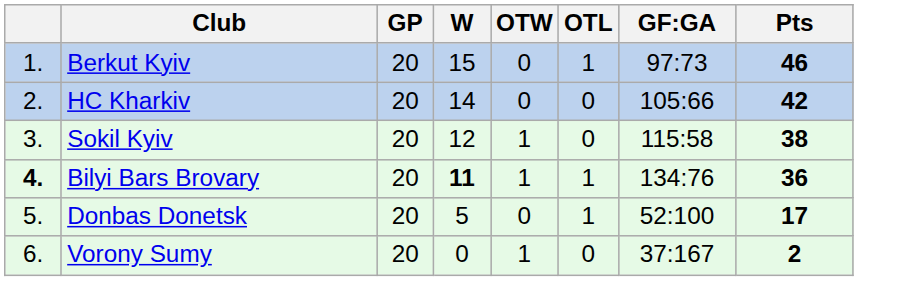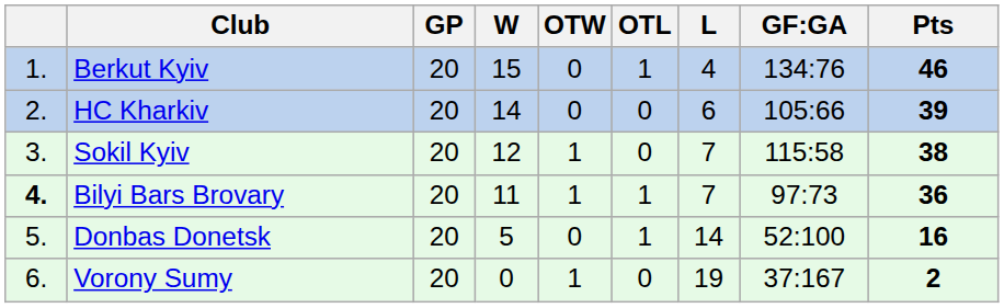+ column: L | 4 | 6 | 7 | 7 | 14 | 19
Berkut Kyiv | GF:GA: 97:73 -> 134:76
HC Kharkiv | Pts: 42 -> 39
Bilyi Bars Brovary | W: bold -> normal
Bilyi Bars Brovary | GF:GA: 134:76 -> 97:73
Donbas Donetsk | Pts: 17 -> 16
